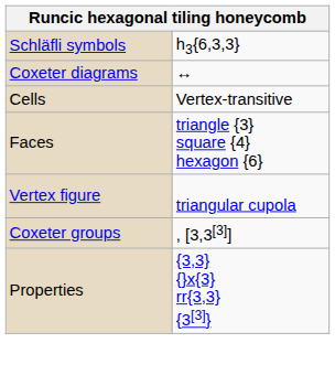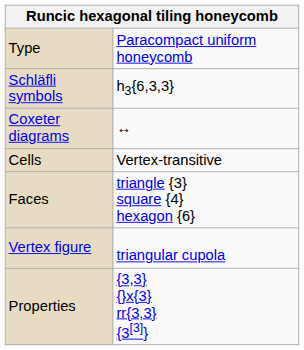+ row: Type | Paracompact uniform honeycomb
- row: Coxeter groups | , [3,3[3]]
